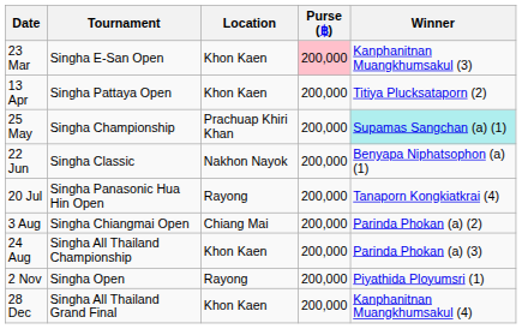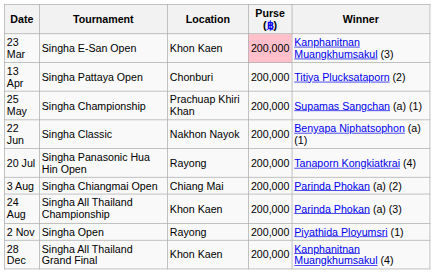13 Apr | Location: Khon Kaen -> Chonburi
25 May | Winner: paleturquoise background -> no background
